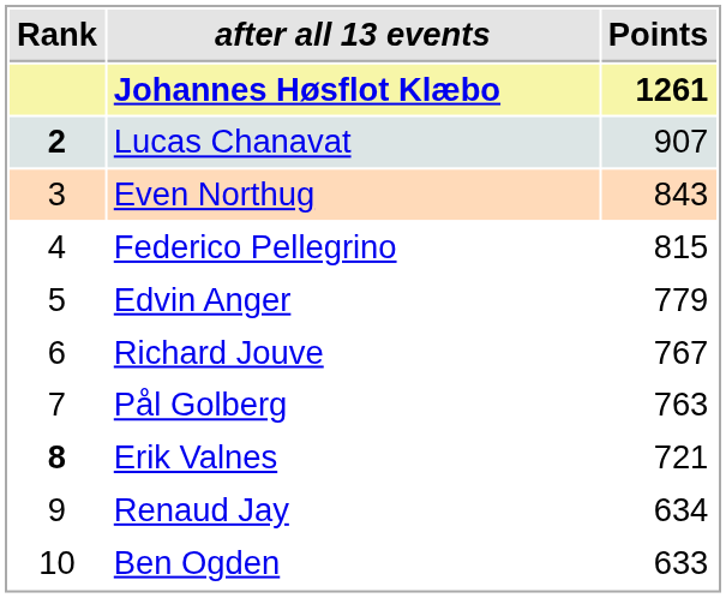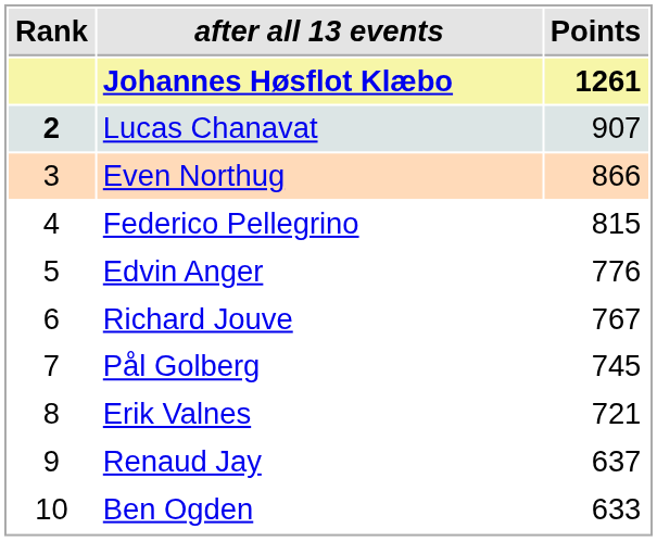Even Northug | Points: 843 -> 866
Edvin Anger | Points: 779 -> 776
Pål Golberg | Points: 763 -> 745
Erik Valnes | Rank: bold -> normal
Renaud Jay | Points: 634 -> 637
